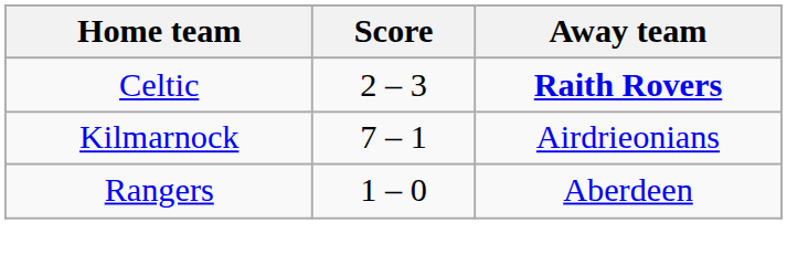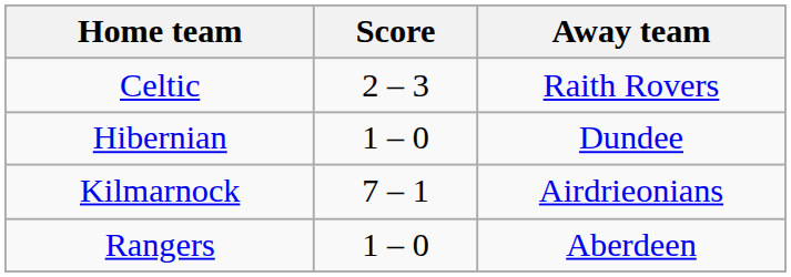Celtic | Away team: bold -> normal
+ row: Hibernian | 1 – 0 | Dundee
